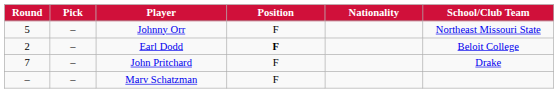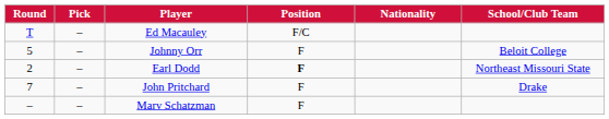+ row: T | – | Ed Macauley | F/C
Johnny Orr | School/Club Team: Northeast Missouri State -> Beloit College
Earl Dodd | School/Club Team: Beloit College -> Northeast Missouri State
